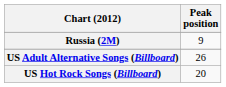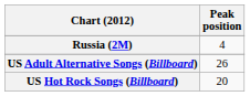Russia (2M) | Peak position: 9 -> 4
